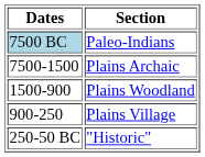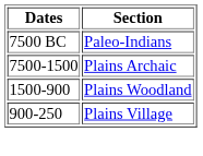Paleo-Indians | Dates: lightblue background -> no background
- row: 250-50 BC | "Historic"
